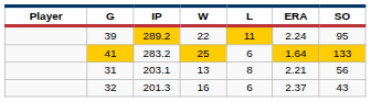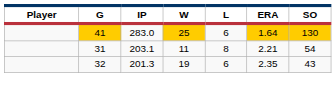- row: 39 | 289.2 | 22 | 11 | 2.24 | 95
41 | IP: 283.2 -> 283.0
41 | SO: 133 -> 130
31 | W: 13 -> 11
31 | SO: 56 -> 54
32 | W: 16 -> 19
32 | ERA: 2.37 -> 2.35
